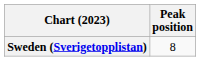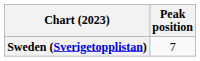Sweden (Sverigetopplistan) | Peak position: 8 -> 7
